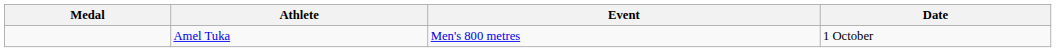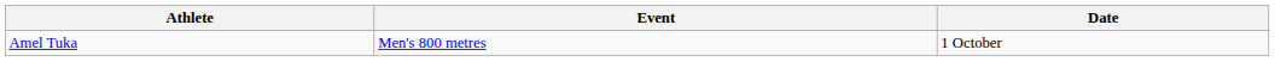- column: Medal
